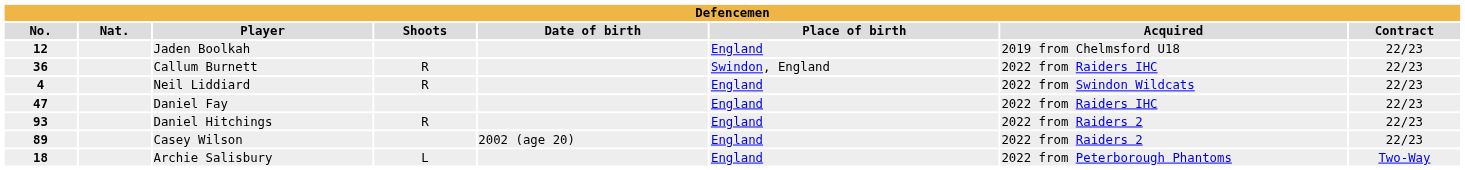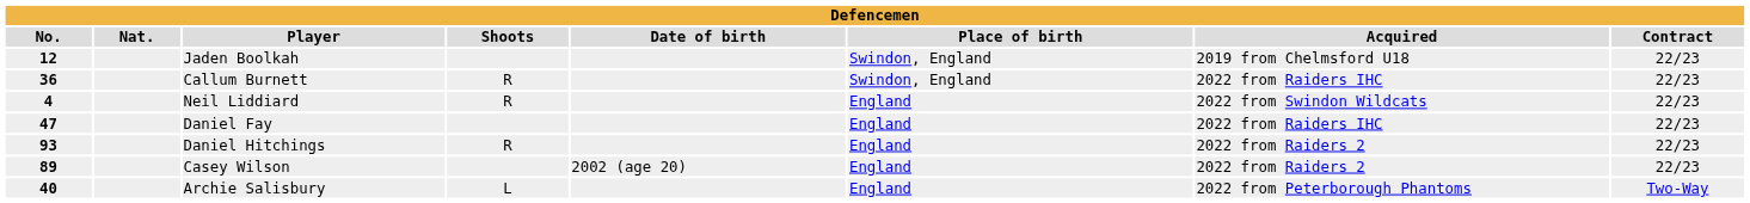Jaden Boolkah | Place of birth: England -> Swindon, England
Archie Salisbury | No.: 18 -> 40
